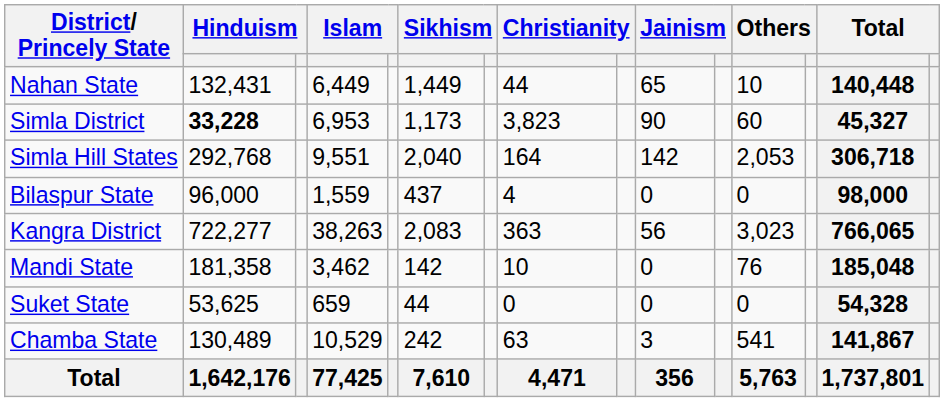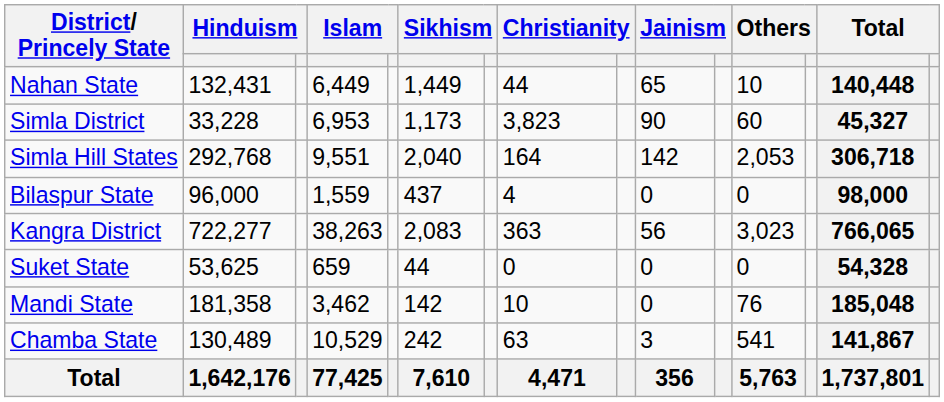Simla District | column 2: bold -> normal
rows swapped: Mandi State <-> Suket State
